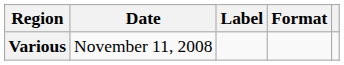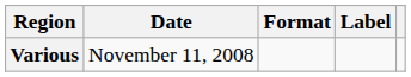columns swapped: Format <-> Label
